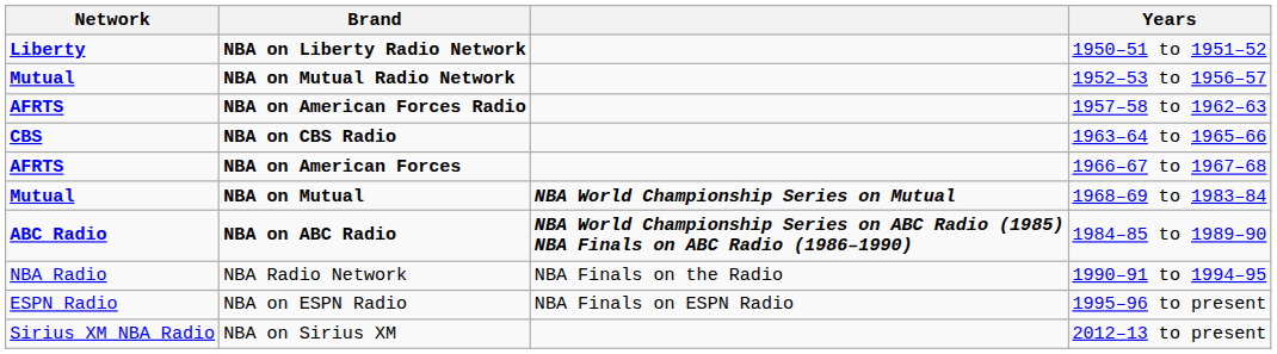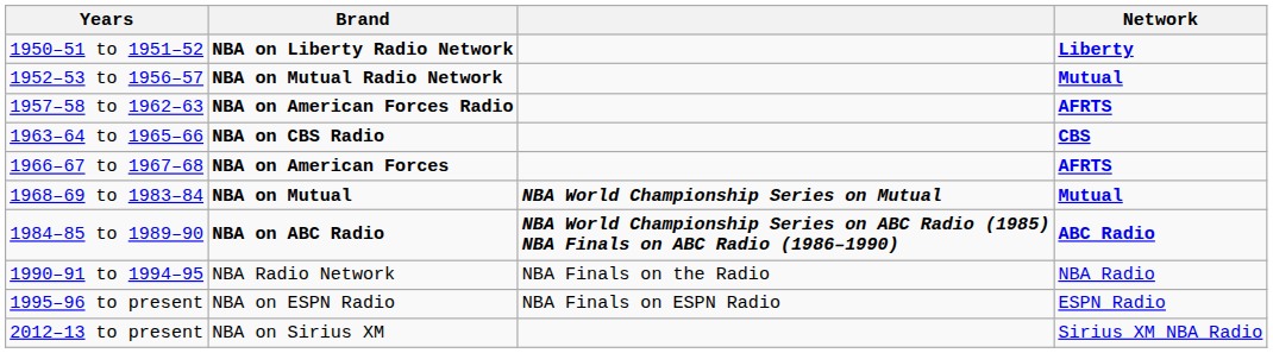columns swapped: Network <-> Years
